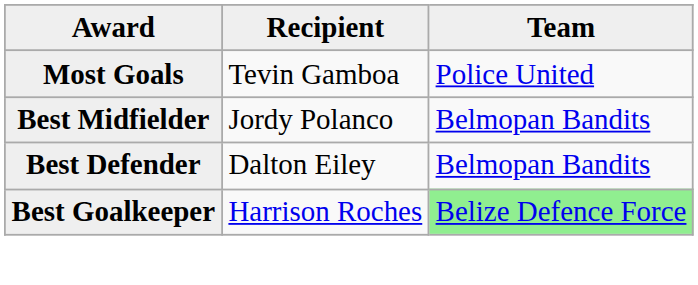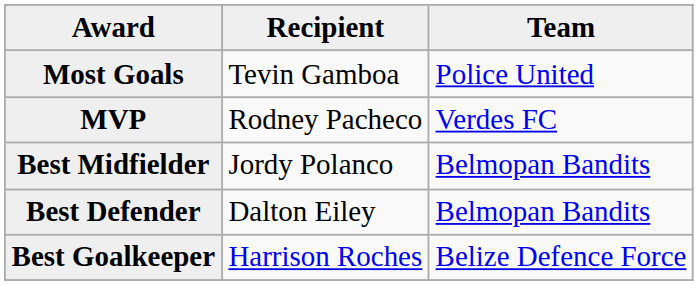+ row: MVP | Rodney Pacheco | Verdes FC
Best Goalkeeper | Team: lightgreen background -> no background
